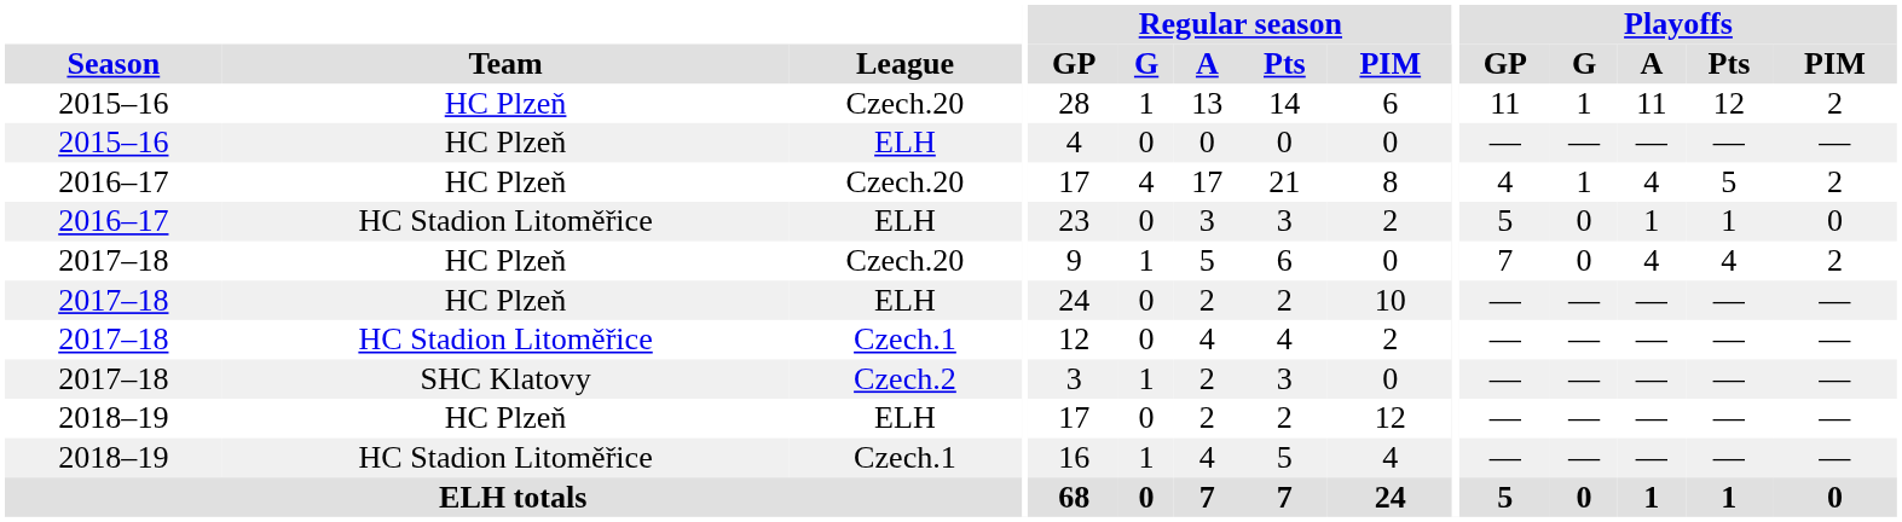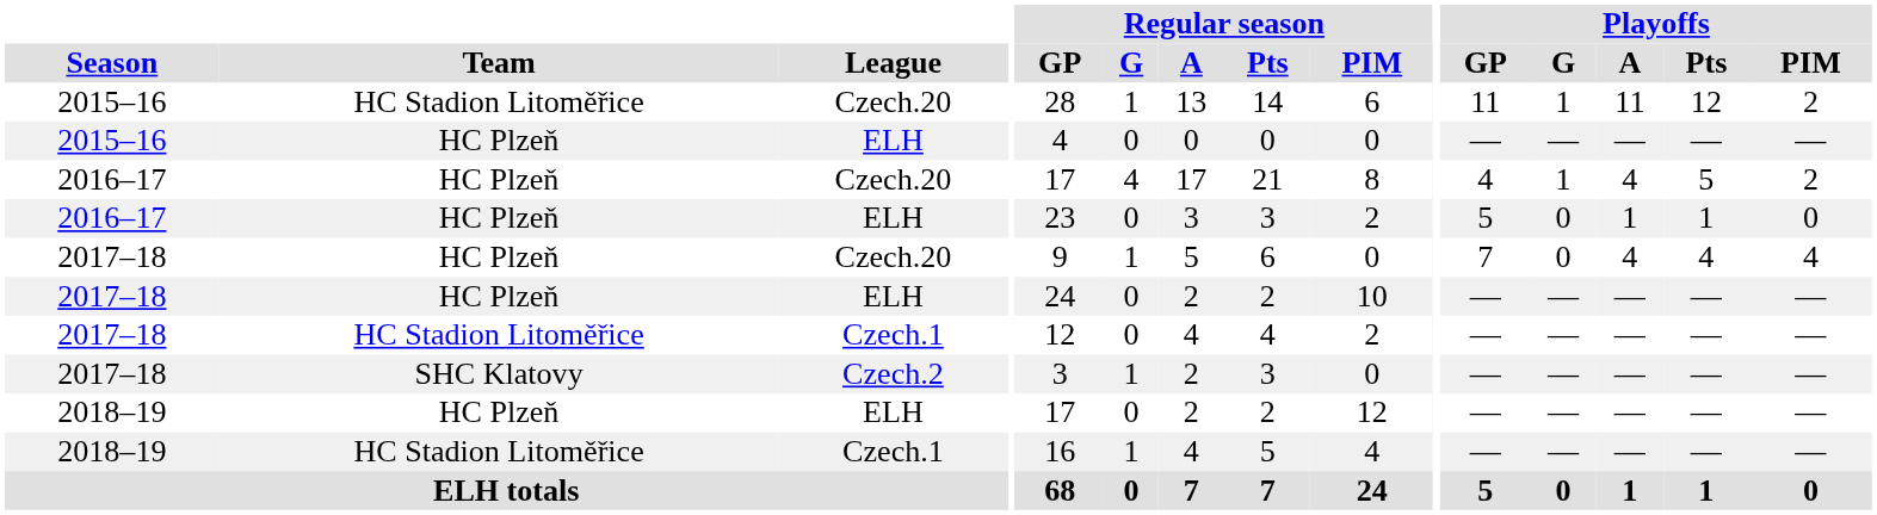2015–16 / Czech.20 | Team: HC Plzeň -> HC Stadion Litoměřice
2016–17 / ELH | Team: HC Stadion Litoměřice -> HC Plzeň
2017–18 / Czech.20 | Playoffs / PIM: 2 -> 4
